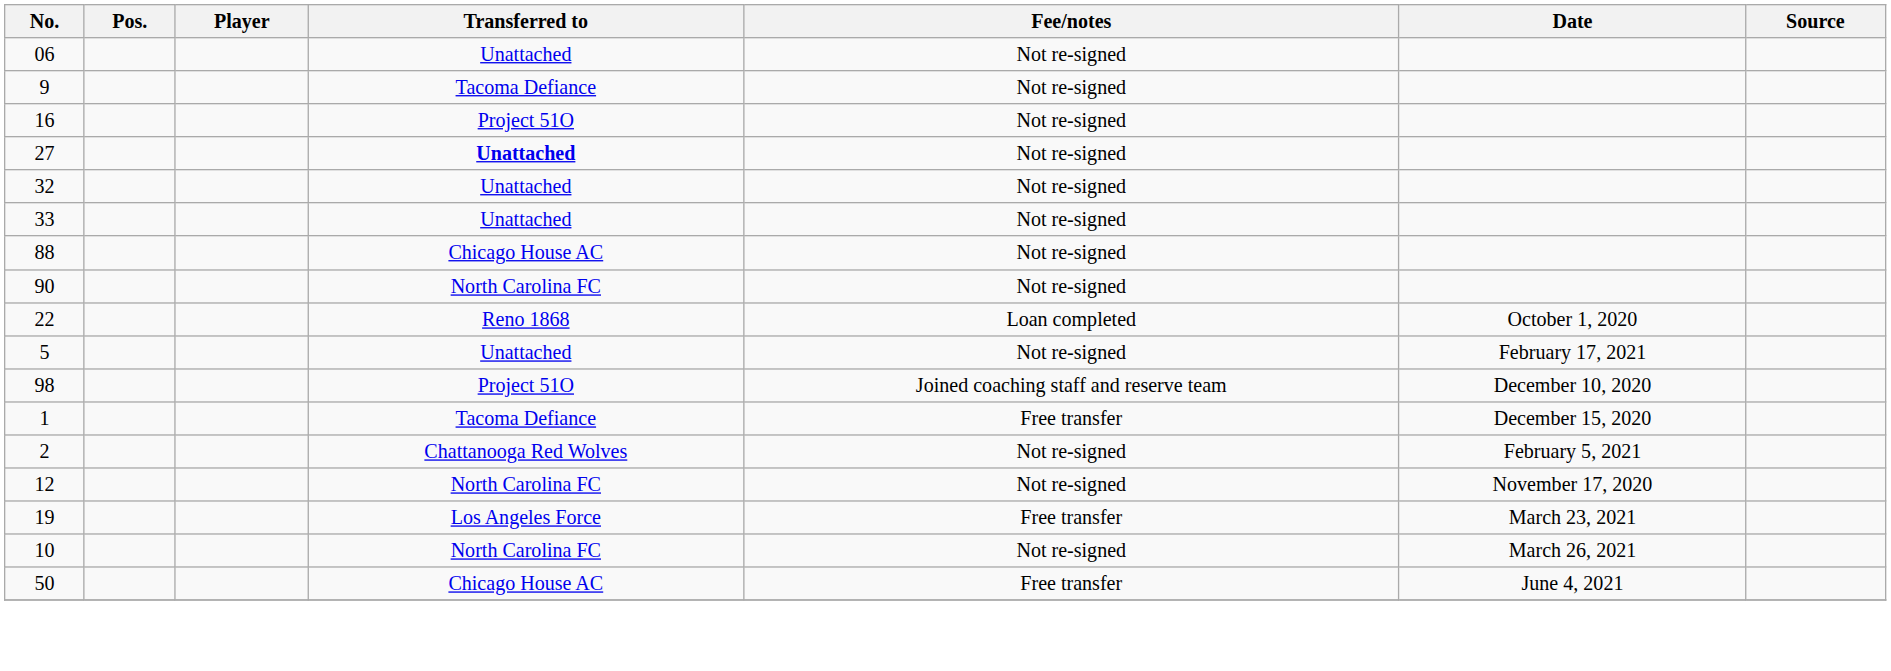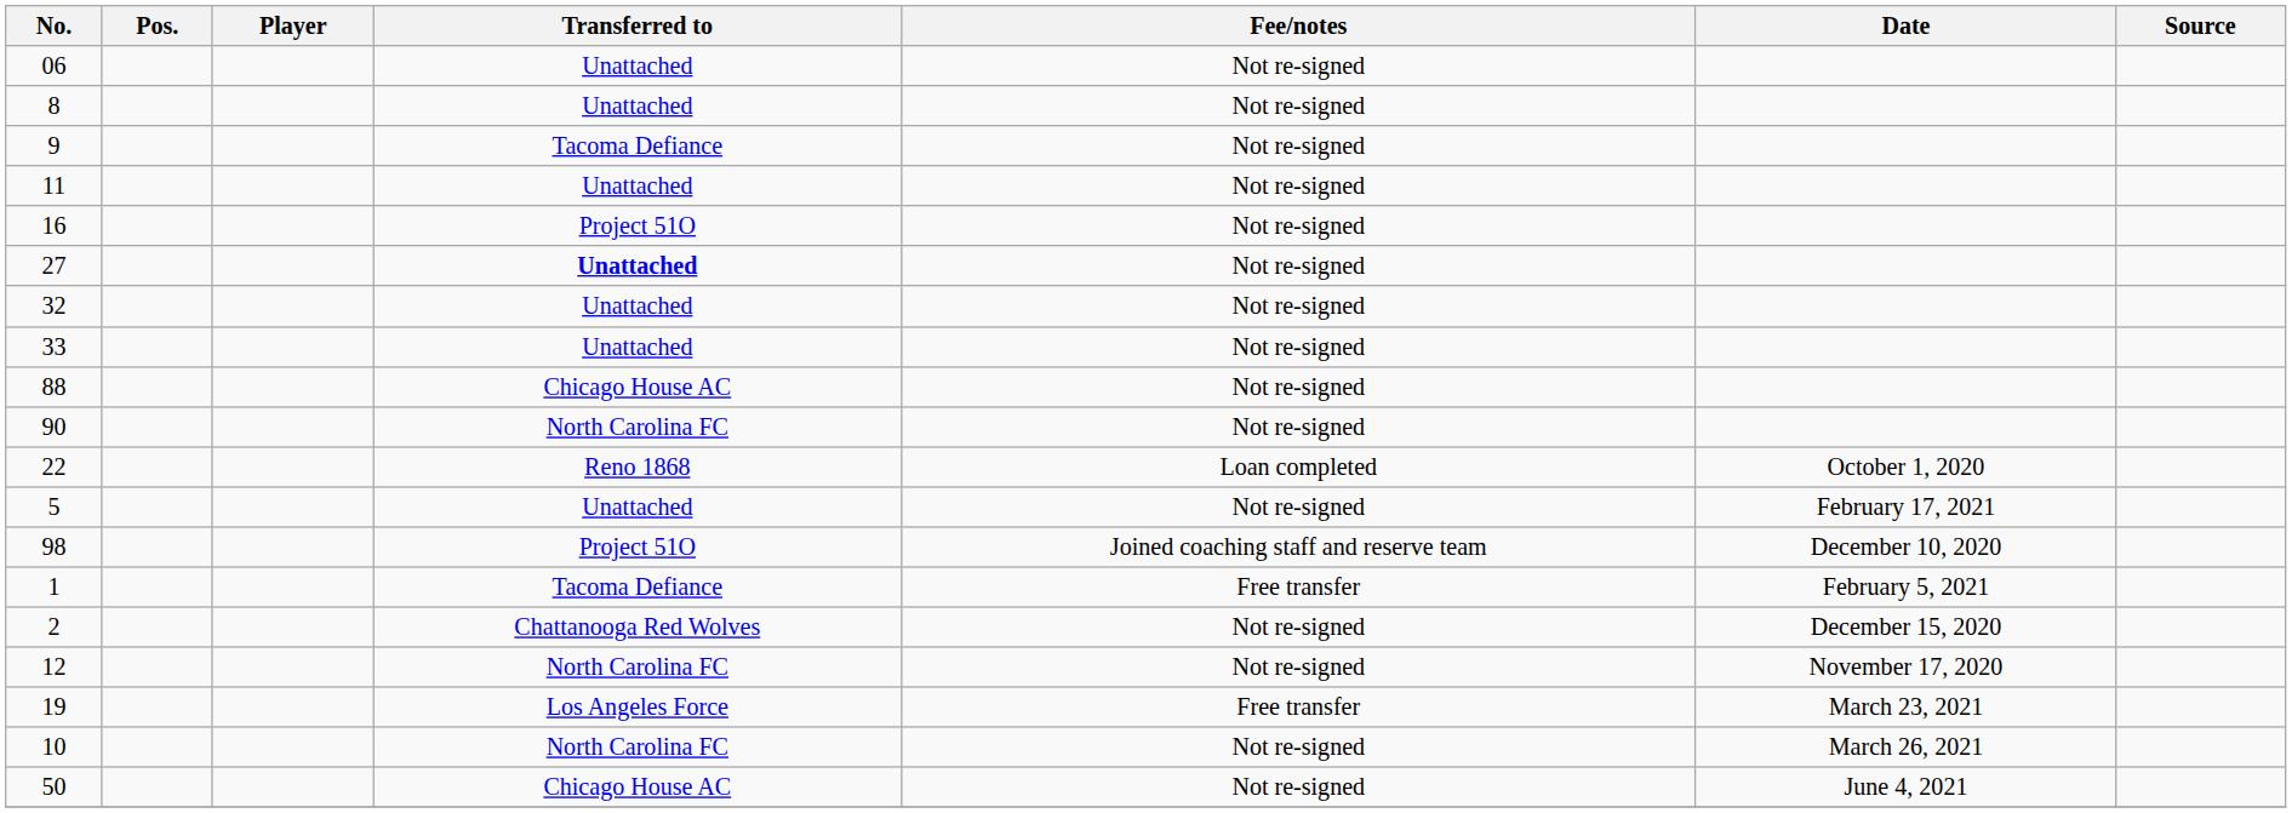+ row: 8 | Unattached | Not re-signed
+ row: 11 | Unattached | Not re-signed
1 | Date: December 15, 2020 -> February 5, 2021
2 | Date: February 5, 2021 -> December 15, 2020
50 | Fee/notes: Free transfer -> Not re-signed
